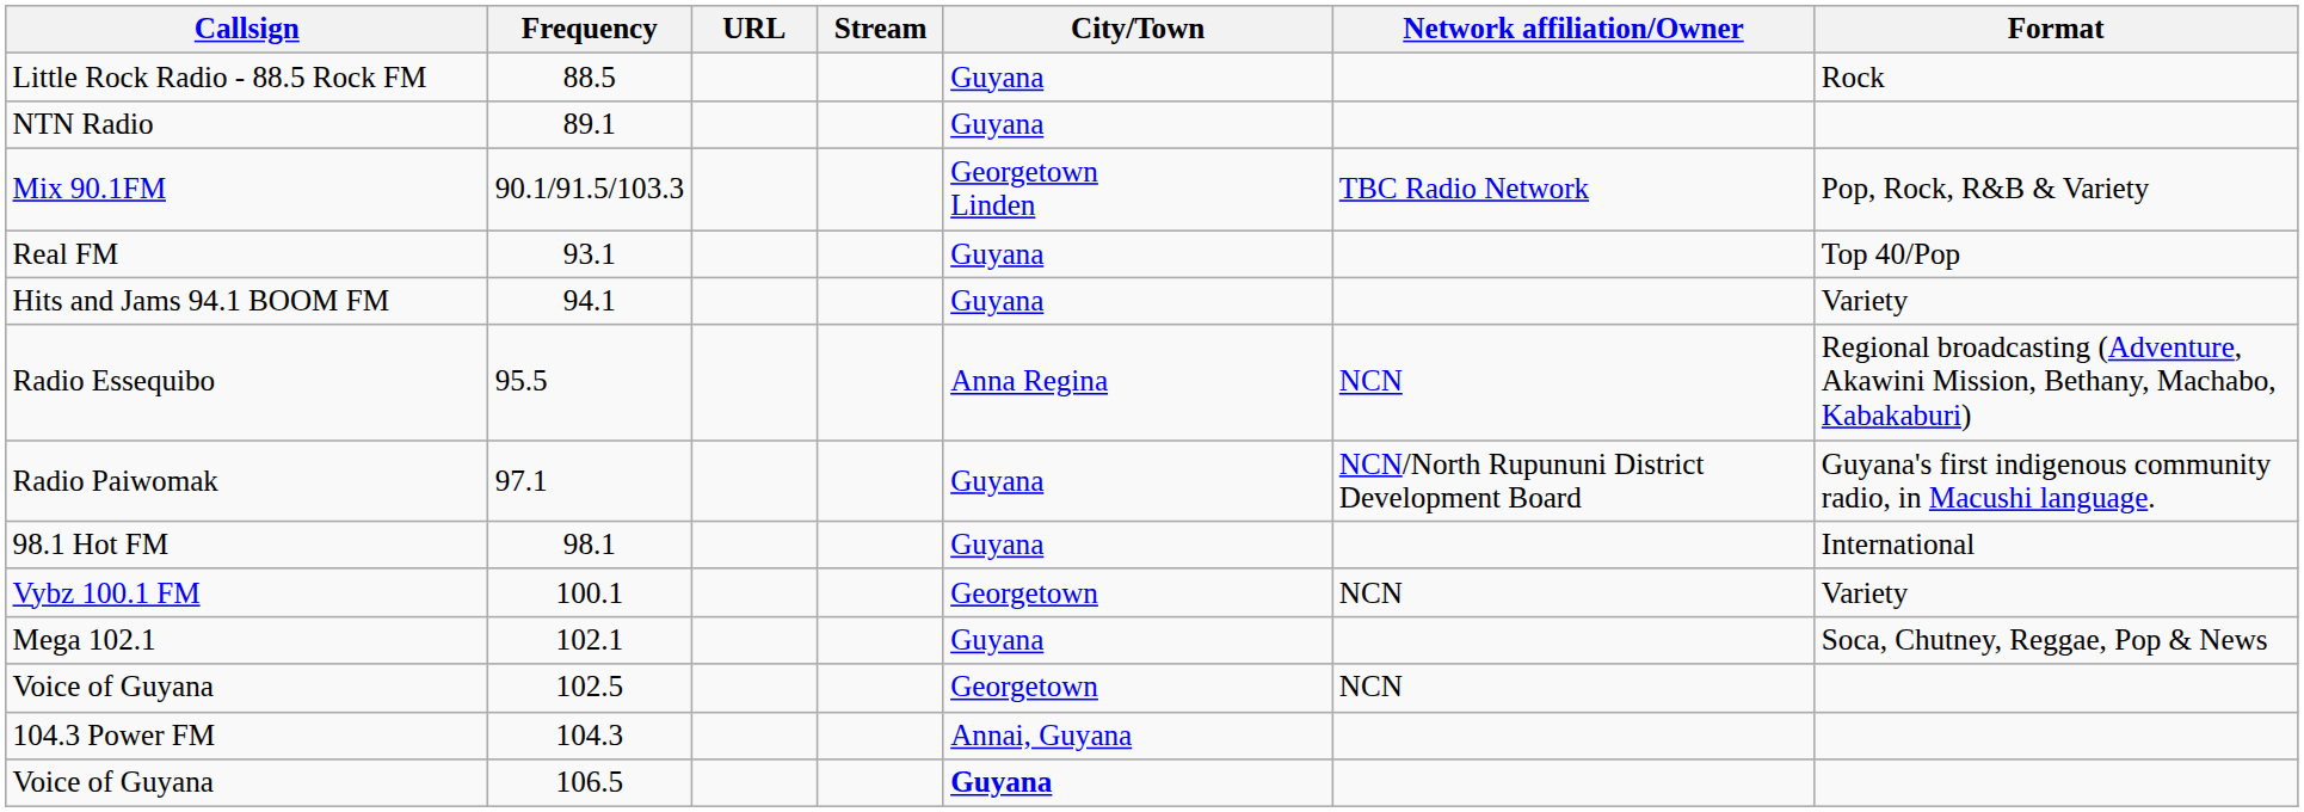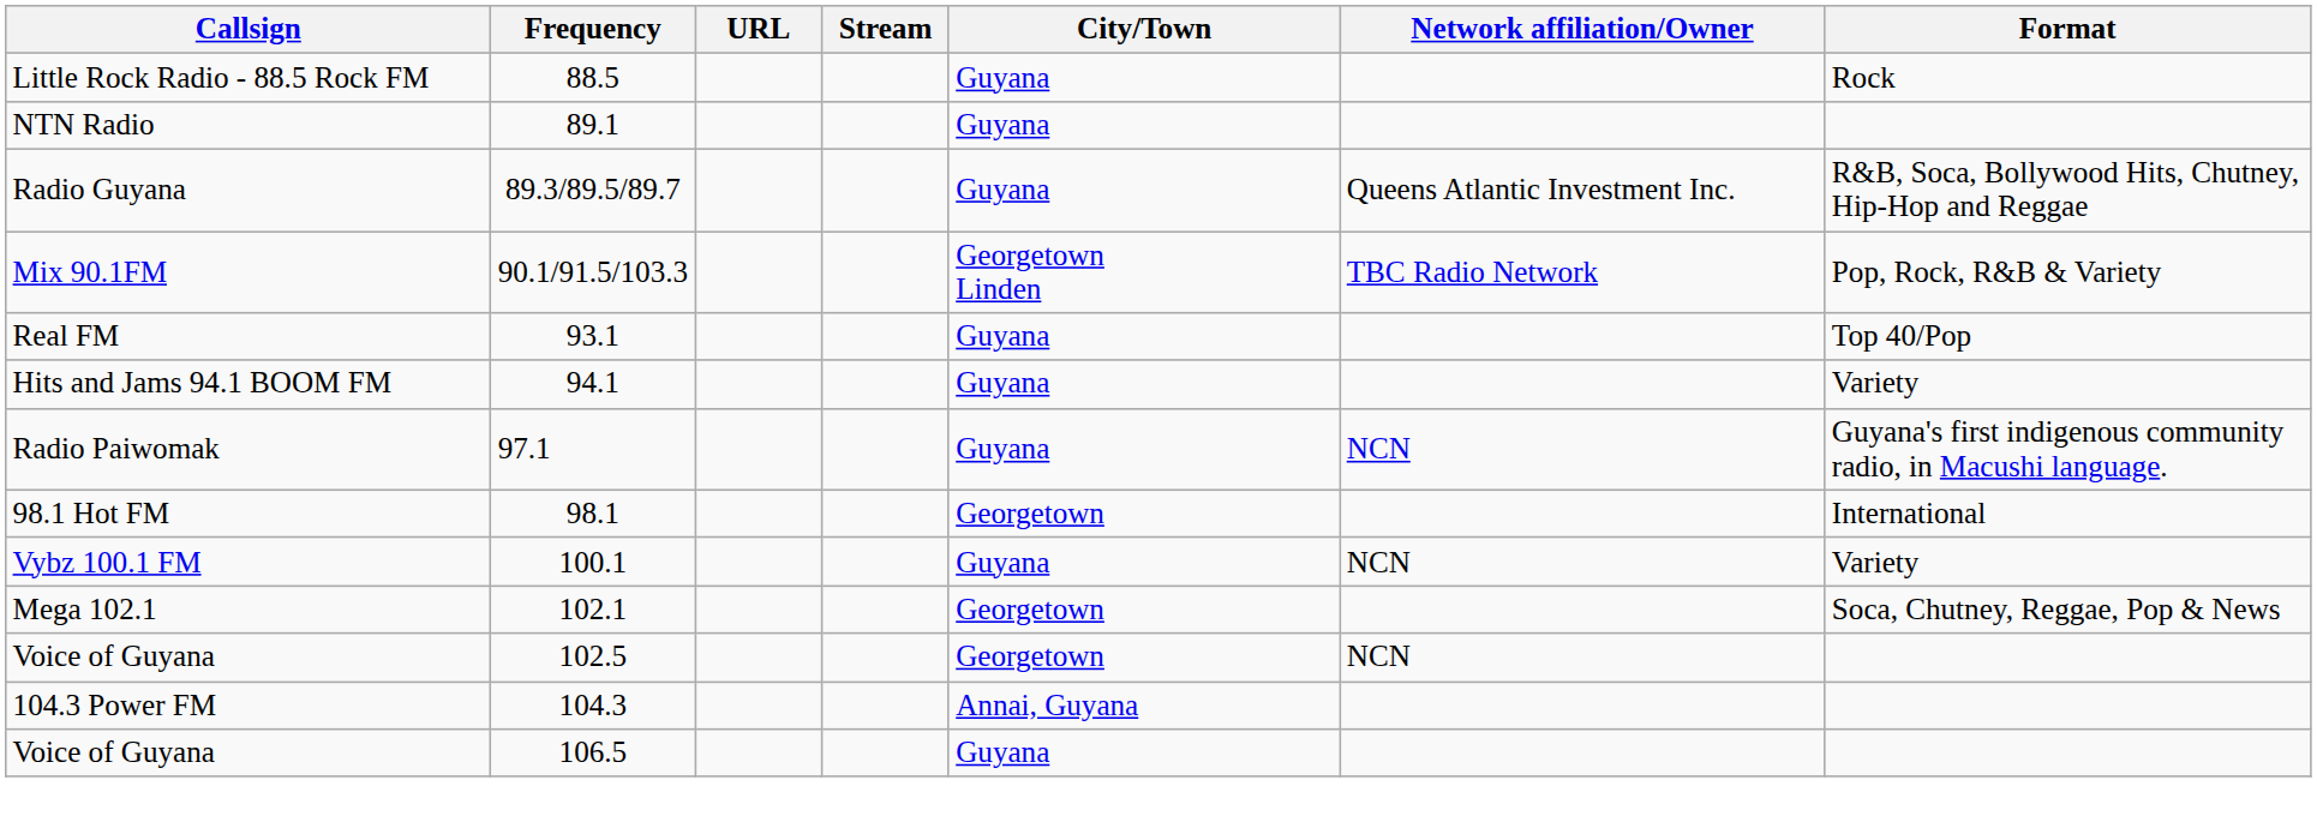+ row: Radio Guyana | 89.3/89.5/89.7 | Guyana | Queens Atlantic Investment Inc. | R&B, Soca, Bollywood Hits, Chutney, Hip-Hop and Reggae
- row: Radio Essequibo | 95.5 | Anna Regina | NCN | Regional broadcasting (Adventure, Akawini Mission, Bethany, Machabo, Kabakaburi)
Radio Paiwomak | Network affiliation/Owner: NCN/North Rupununi District Development Board -> NCN
98.1 Hot FM | City/Town: Guyana -> Georgetown
Vybz 100.1 FM | City/Town: Georgetown -> Guyana
Mega 102.1 | City/Town: Guyana -> Georgetown
Voice of Guyana / 106.5 | City/Town: bold -> normal
